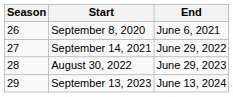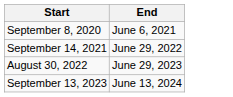- column: Season | 26 | 27 | 28 | 29
